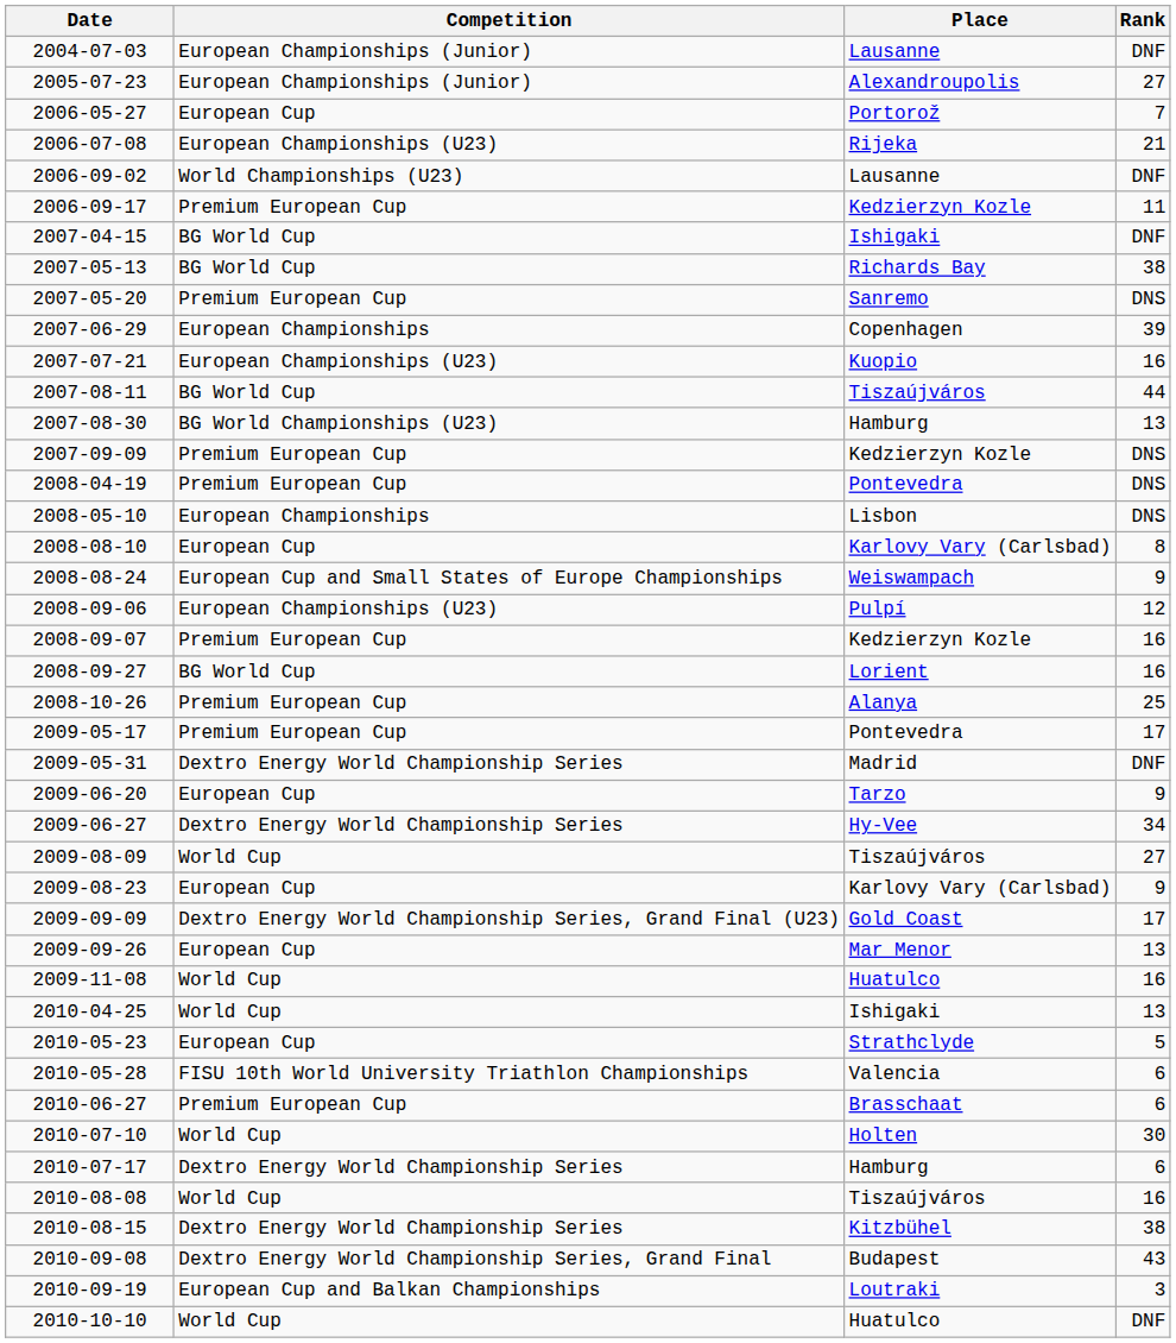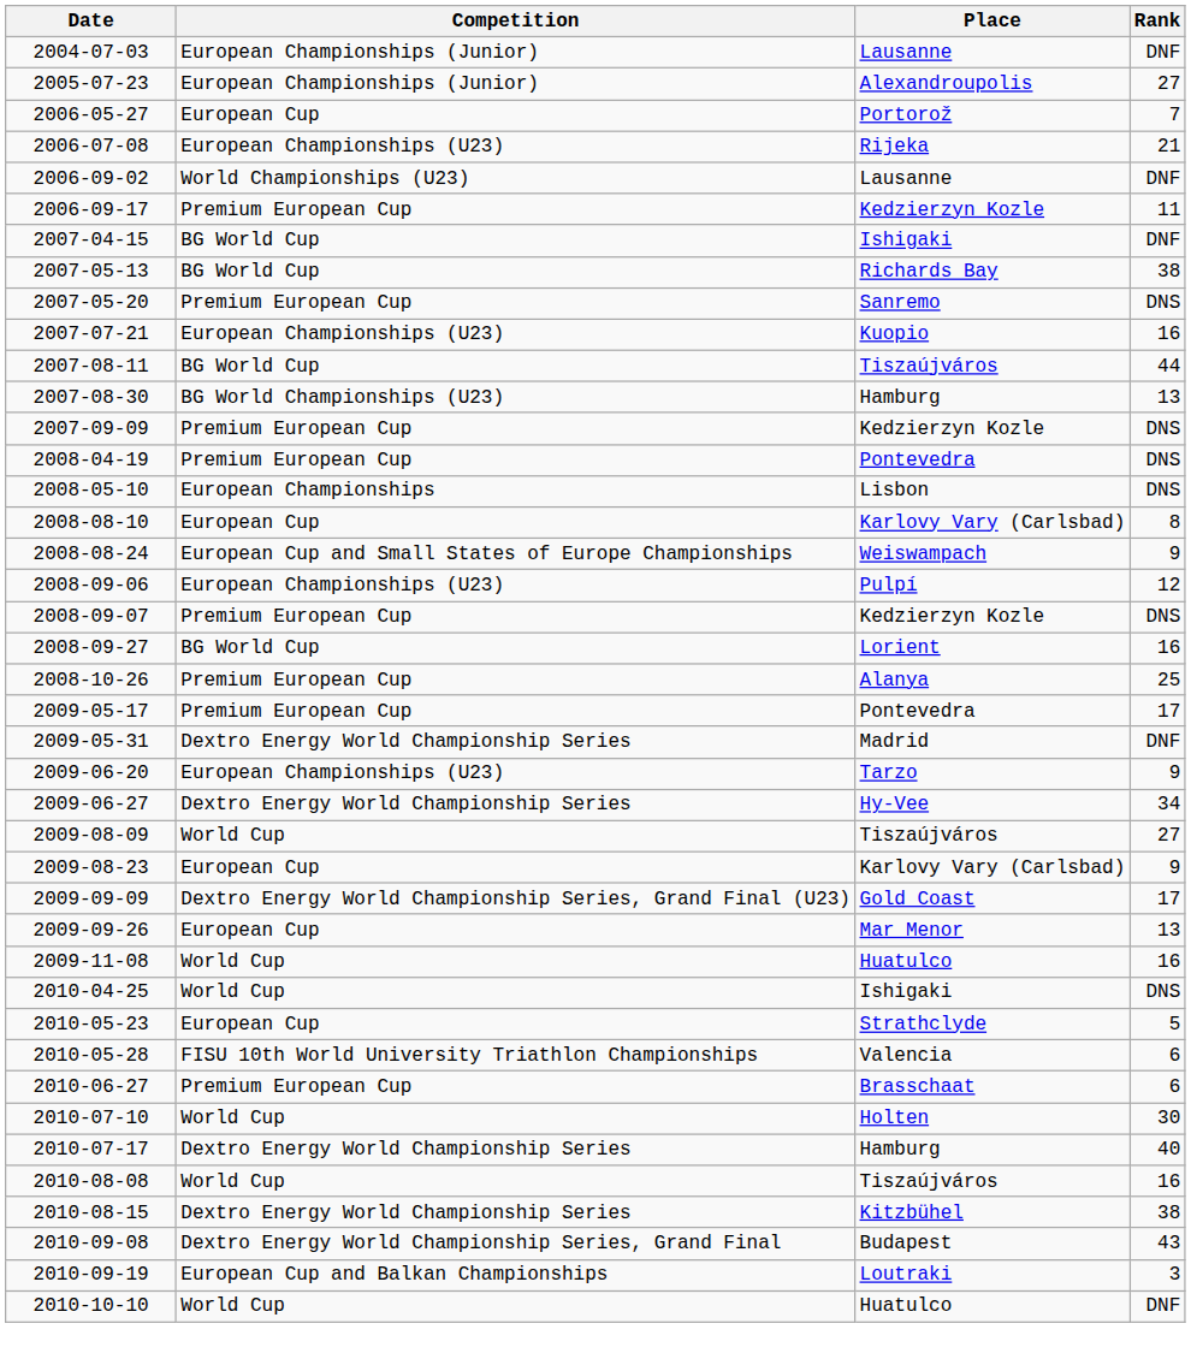- row: 2007-06-29 | European Championships | Copenhagen | 39
2008-09-07 | Rank: 16 -> DNS
2009-06-20 | Competition: European Cup -> European Championships (U23)
2010-04-25 | Rank: 13 -> DNS
2010-07-17 | Rank: 6 -> 40
